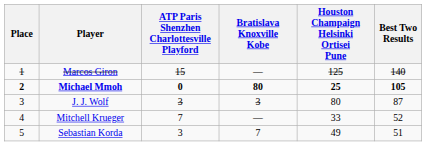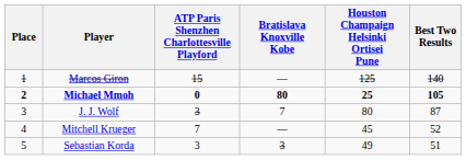J. J. Wolf | Bratislava Knoxville Kobe: 3 -> 7
Mitchell Krueger | Houston Champaign Helsinki Ortisei Pune: 33 -> 45
Sebastian Korda | Bratislava Knoxville Kobe: 7 -> 3
